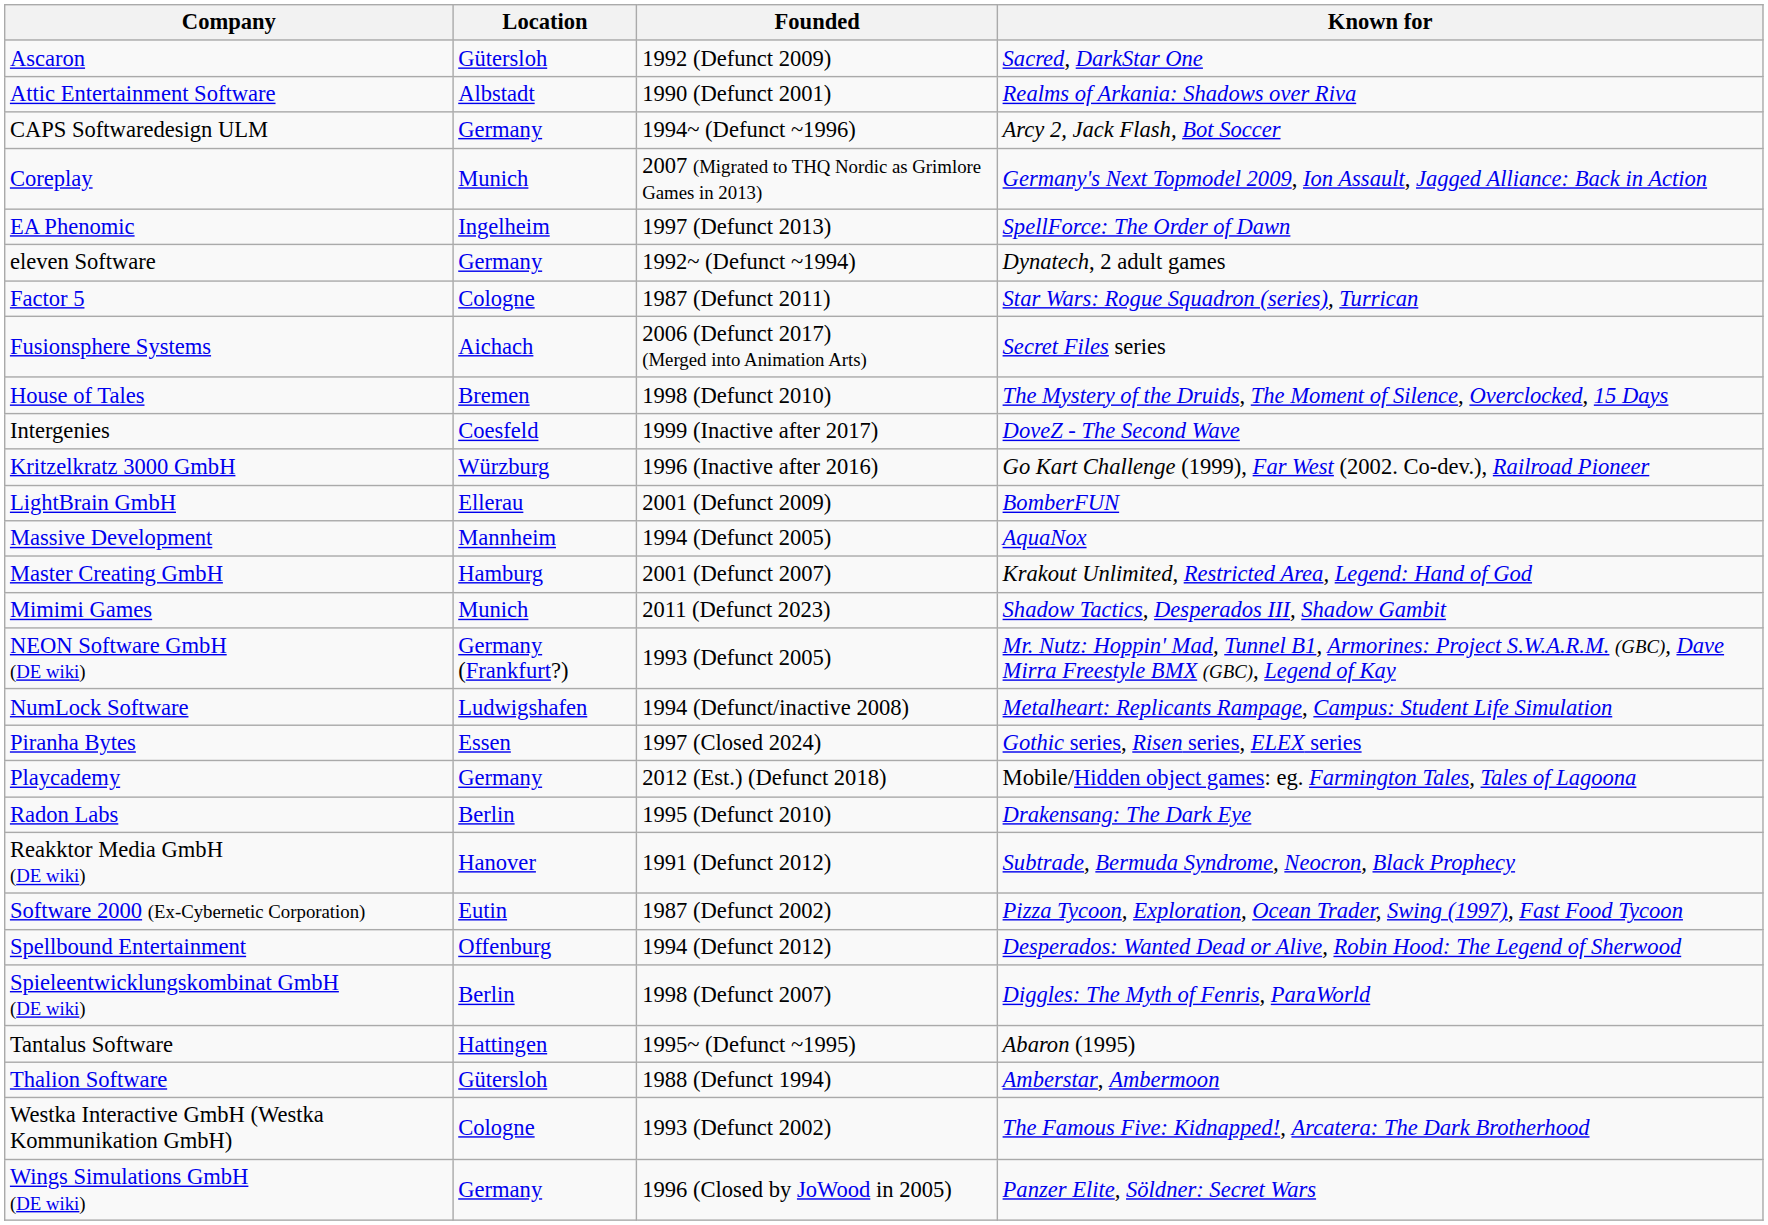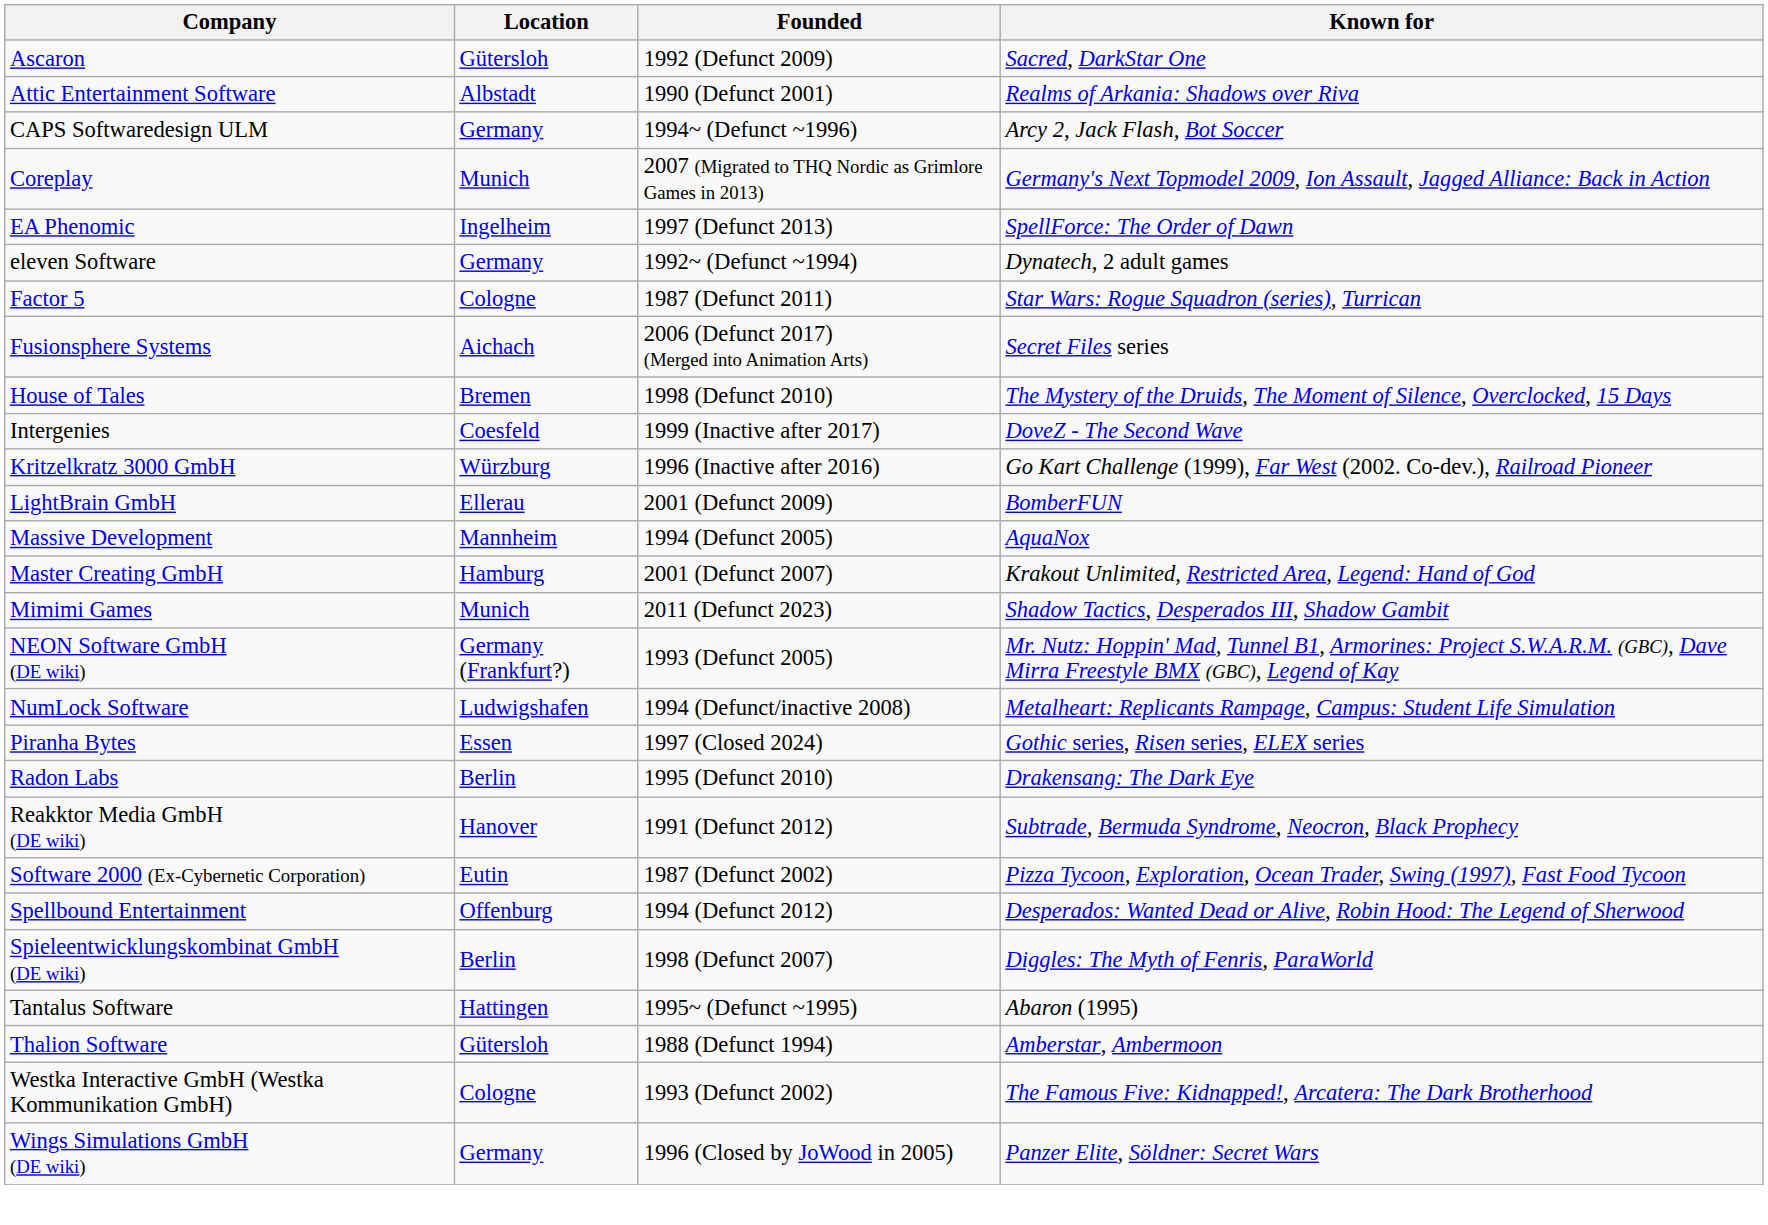- row: Playcademy | Germany | 2012 (Est.) (Defunct 2018) | Mobile/Hidden object games: eg. Farmington Tales, Tales of Lagoona
